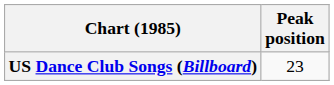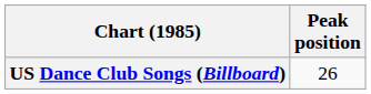US Dance Club Songs (Billboard) | Peak position: 23 -> 26
